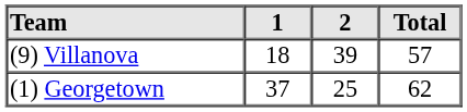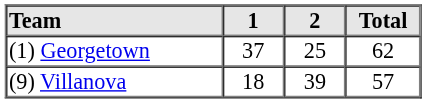rows swapped: (9) Villanova <-> (1) Georgetown
